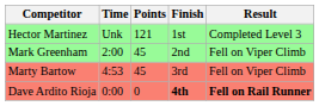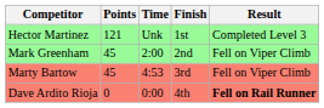columns swapped: Points <-> Time
Dave Ardito Rioja | Finish: bold -> normal
